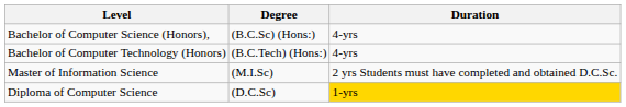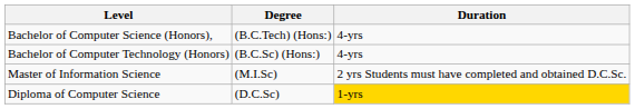Bachelor of Computer Science (Honors), | Degree: (B.C.Sc) (Hons:) -> (B.C.Tech) (Hons:)
Bachelor of Computer Technology (Honors) | Degree: (B.C.Tech) (Hons:) -> (B.C.Sc) (Hons:)
